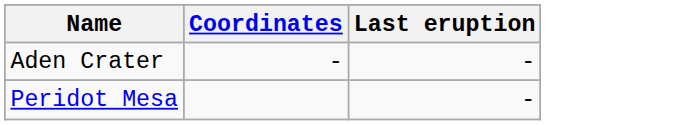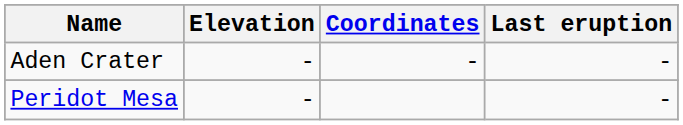+ column: Elevation | - | -
